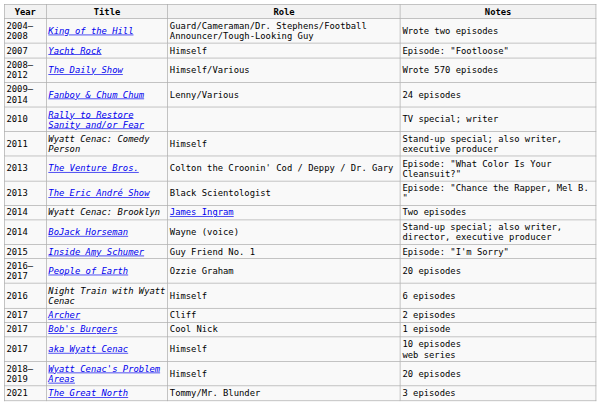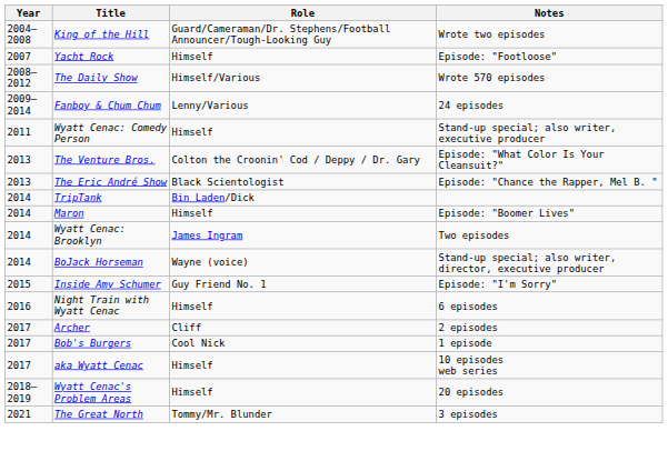- row: 2010 | Rally to Restore Sanity and/or Fear | TV special; writer
+ row: 2014 | TripTank | Bin Laden/Dick
+ row: 2014 | Maron | Himself | Episode: "Boomer Lives"
- row: 2016–2017 | People of Earth | Ozzie Graham | 20 episodes
